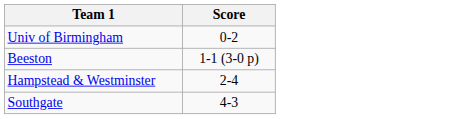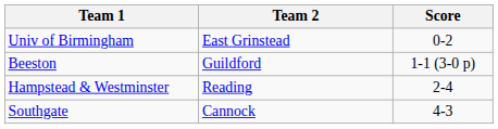+ column: Team 2 | East Grinstead | Guildford | Reading | Cannock
